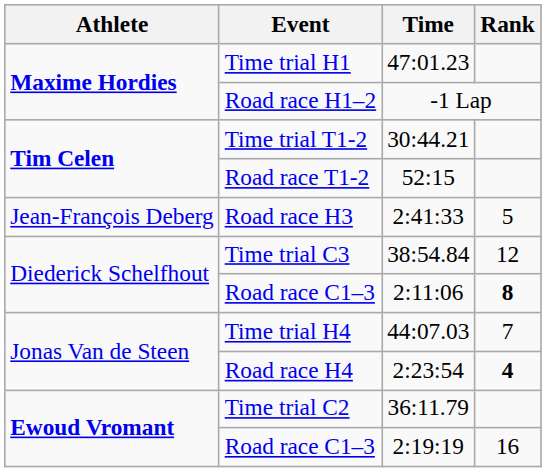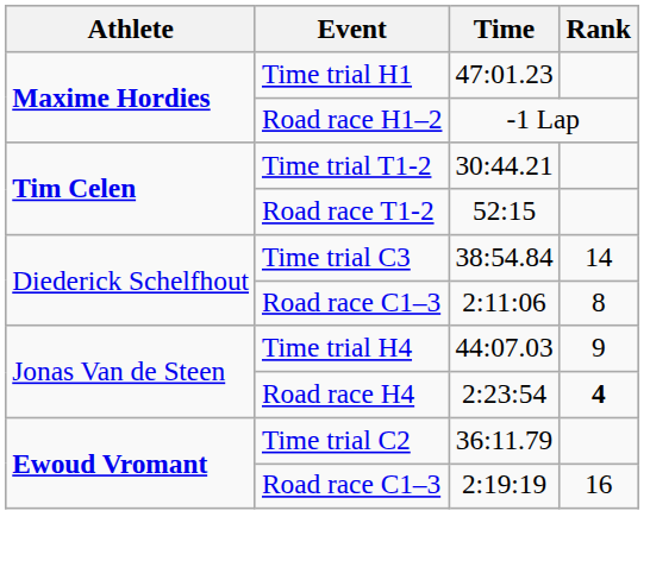- row: Jean-François Deberg | Road race H3 | 2:41:33 | 5
Time trial C3 | Rank: 12 -> 14
Road race C1–3 / 2:11:06 | Rank: bold -> normal
Time trial H4 | Rank: 7 -> 9
